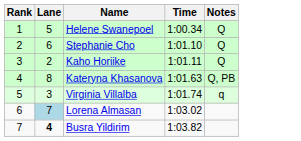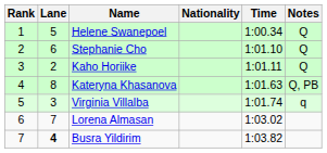+ column: Nationality
Lorena Almasan | Lane: lightblue background -> no background
